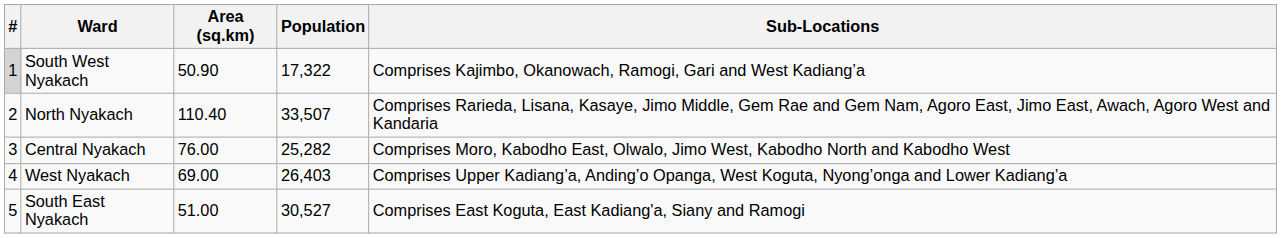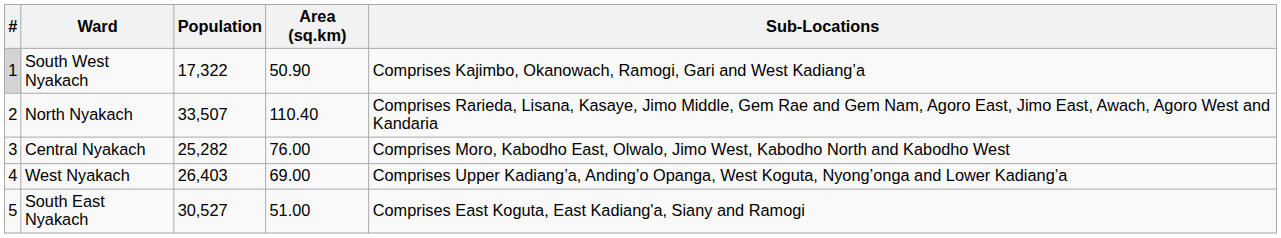columns swapped: Population <-> Area (sq.km)
